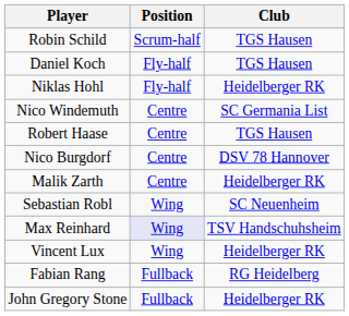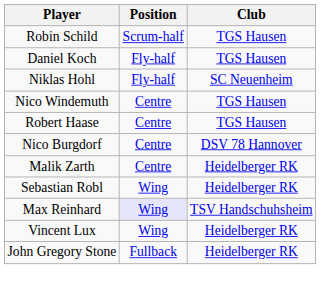Niklas Hohl | Club: Heidelberger RK -> SC Neuenheim
Nico Windemuth | Club: SC Germania List -> TGS Hausen
Sebastian Robl | Club: SC Neuenheim -> Heidelberger RK
- row: Fabian Rang | Fullback | RG Heidelberg
